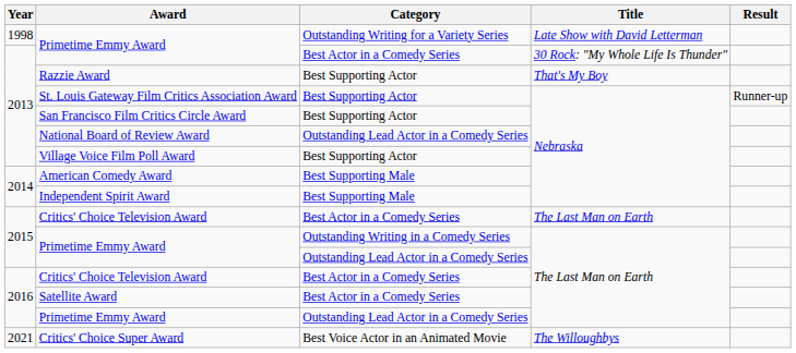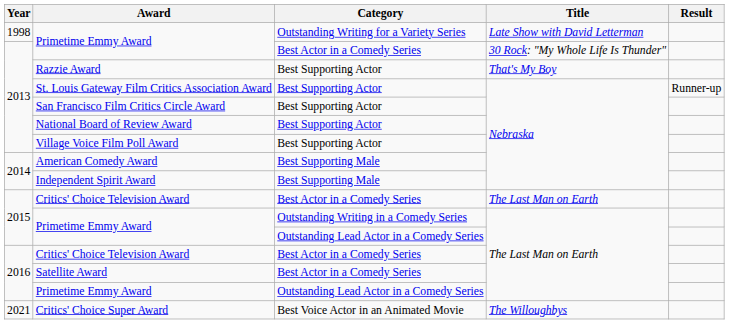National Board of Review Award | Category: Outstanding Lead Actor in a Comedy Series -> Best Supporting Actor
